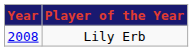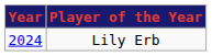Lily Erb | Year: 2008 -> 2024
